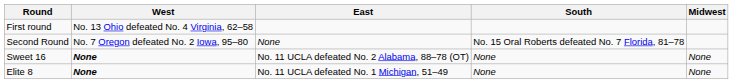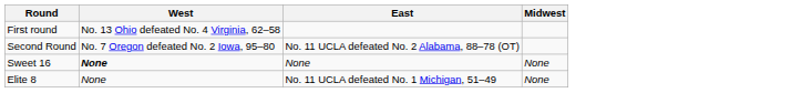- column: South | No. 15 Oral Roberts defeated No. 7 Florida, 81–78 | None | None
Second Round | East: None -> No. 11 UCLA defeated No. 2 Alabama, 88–78 (OT)
Sweet 16 | East: No. 11 UCLA defeated No. 2 Alabama, 88–78 (OT) -> None
Elite 8 | West: bold -> normal
